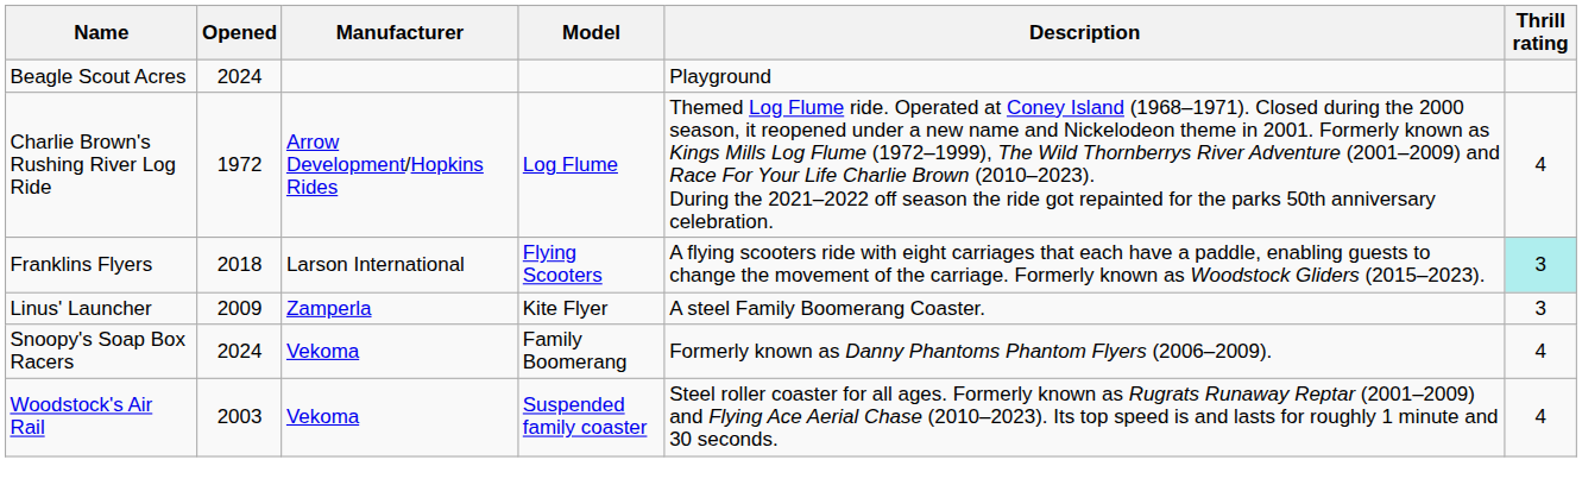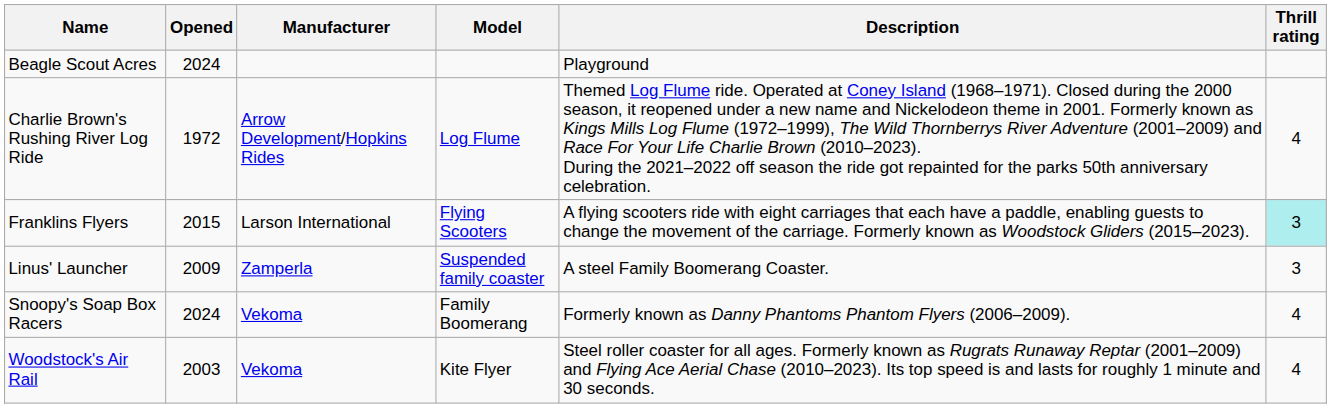Franklins Flyers | Opened: 2018 -> 2015
Linus' Launcher | Model: Kite Flyer -> Suspended family coaster
Woodstock's Air Rail | Model: Suspended family coaster -> Kite Flyer
